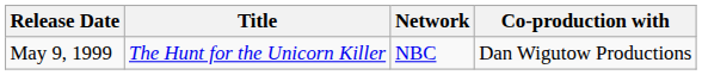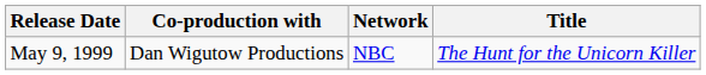columns swapped: Title <-> Co-production with
